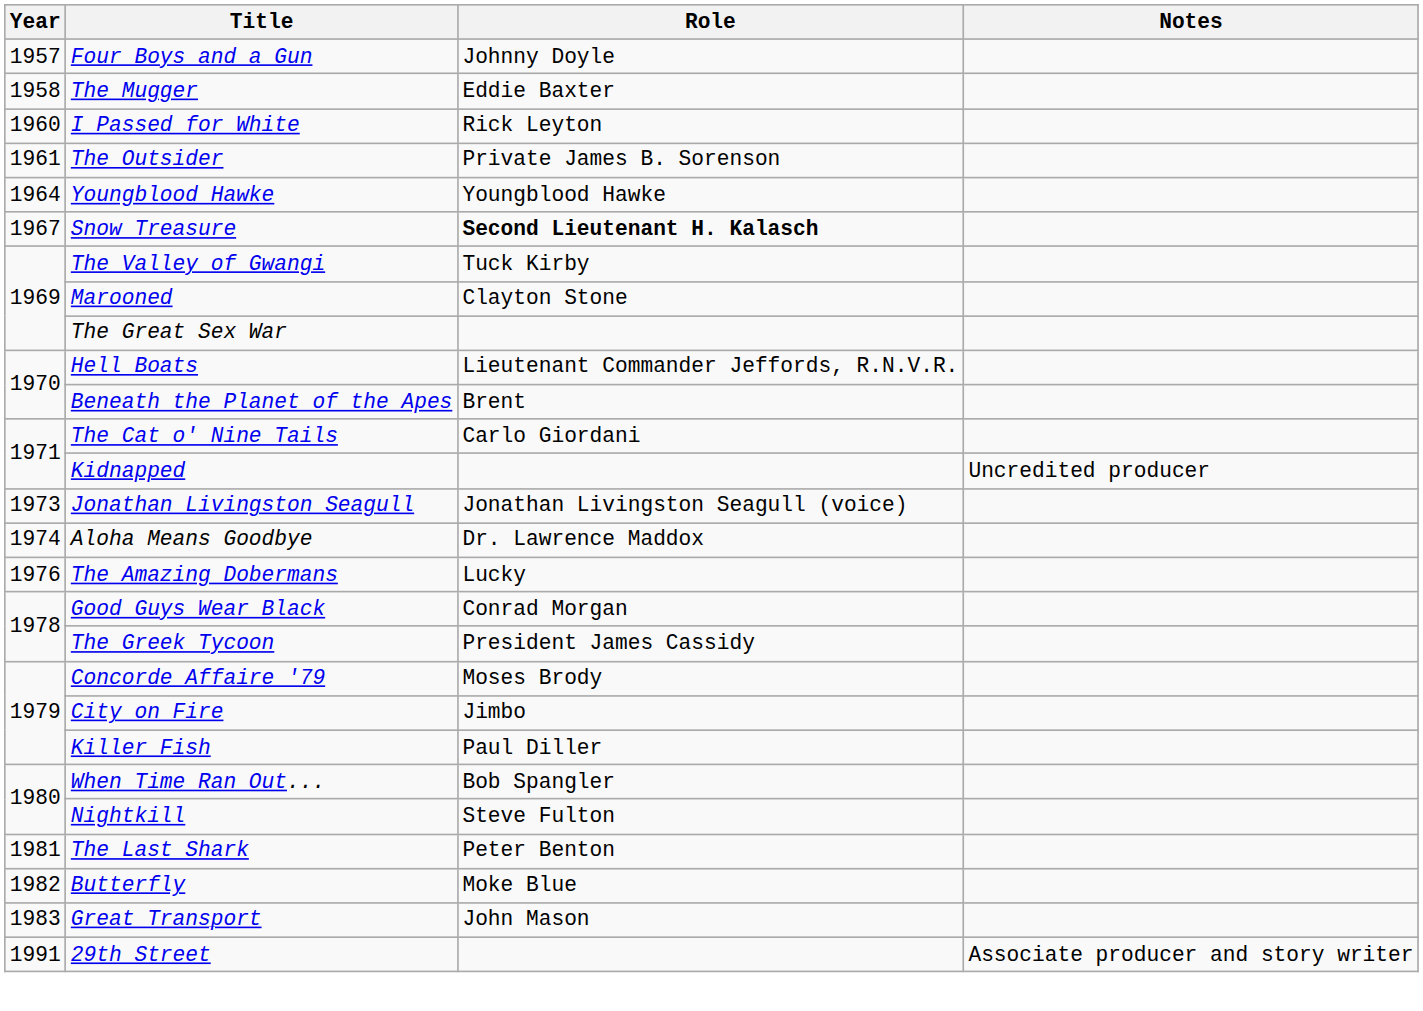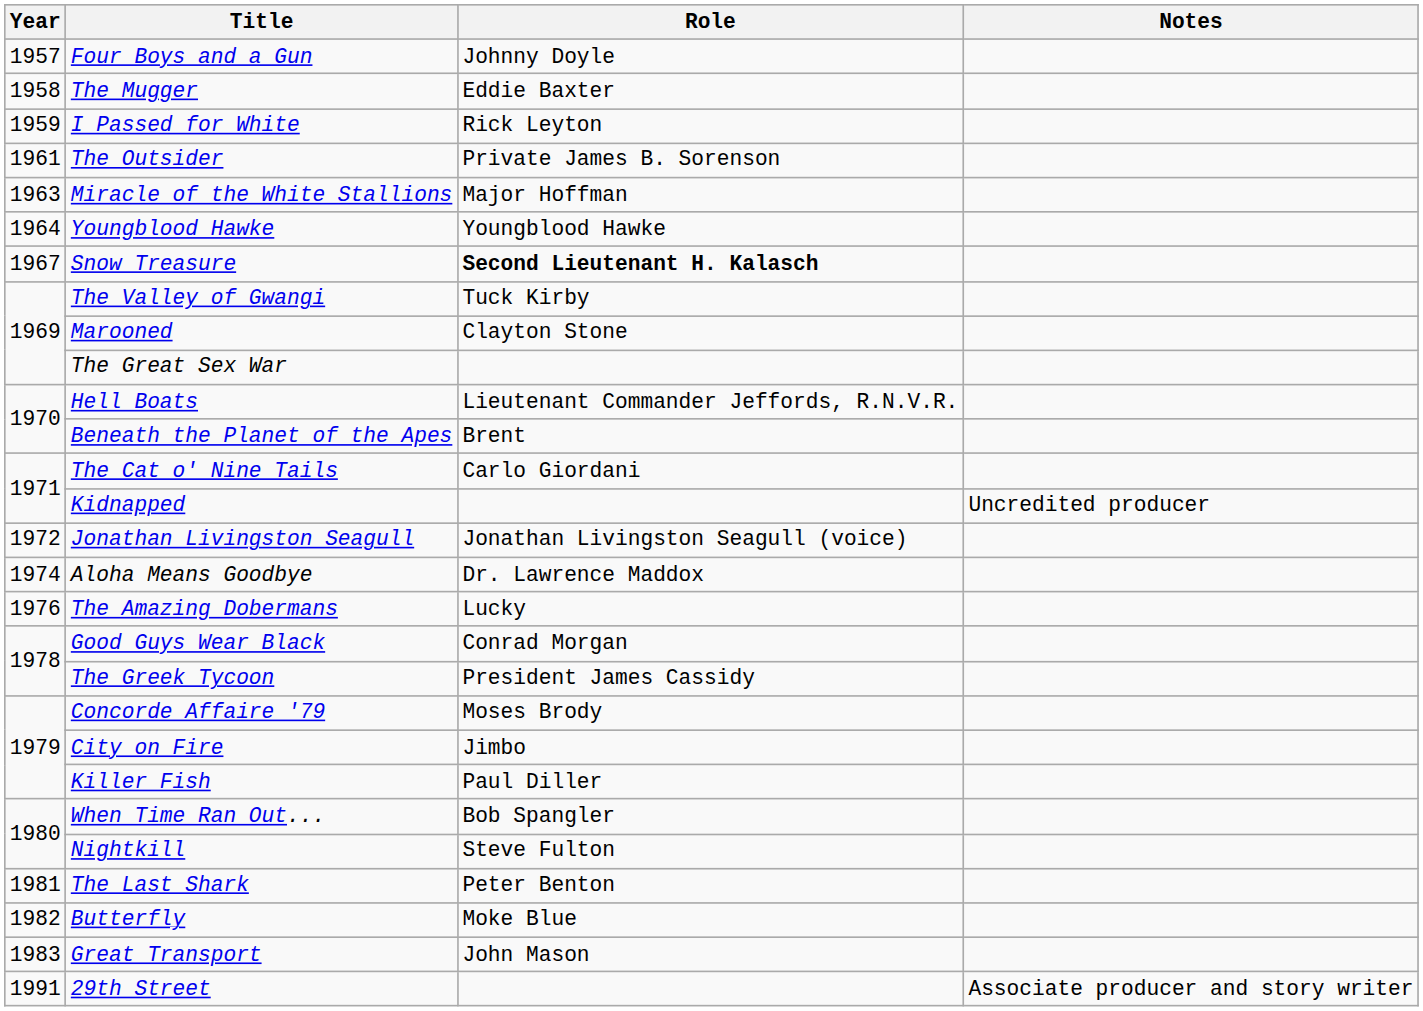I Passed for White | Year: 1960 -> 1959
+ row: 1963 | Miracle of the White Stallions | Major Hoffman
Jonathan Livingston Seagull | Year: 1973 -> 1972
